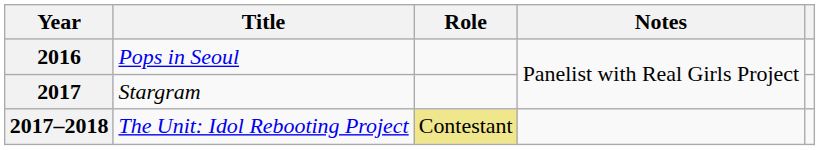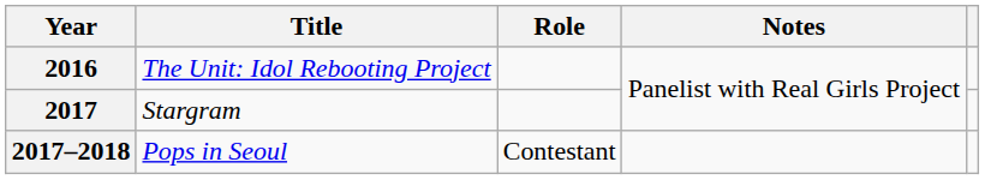2016 | Title: Pops in Seoul -> The Unit: Idol Rebooting Project
2017–2018 | Title: The Unit: Idol Rebooting Project -> Pops in Seoul
2017–2018 | Role: khaki background -> no background
